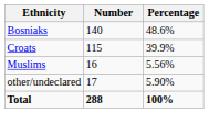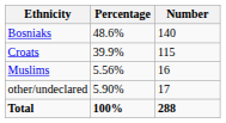columns swapped: Number <-> Percentage
